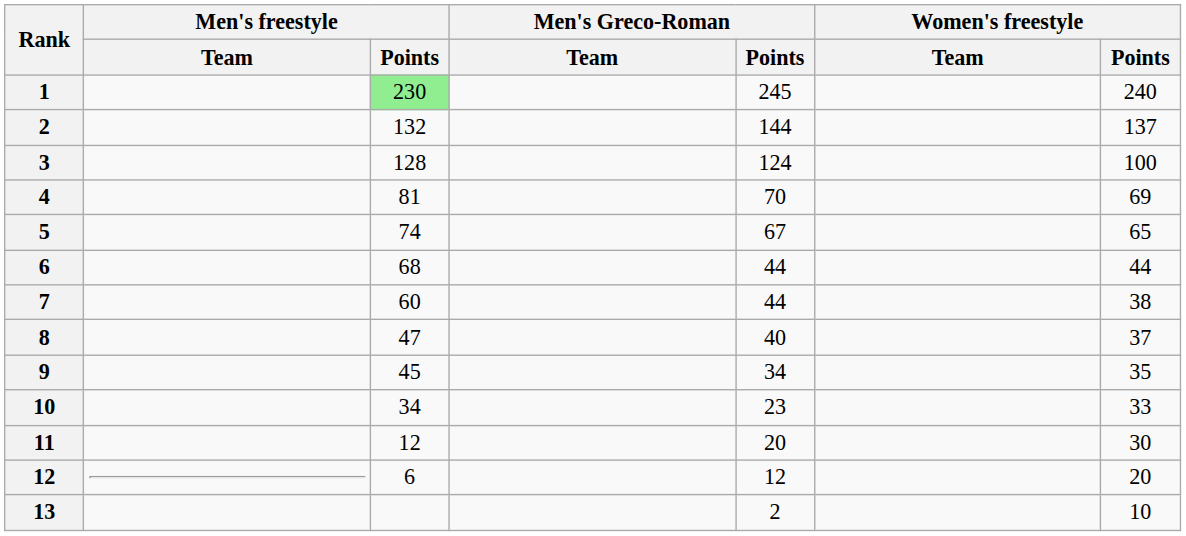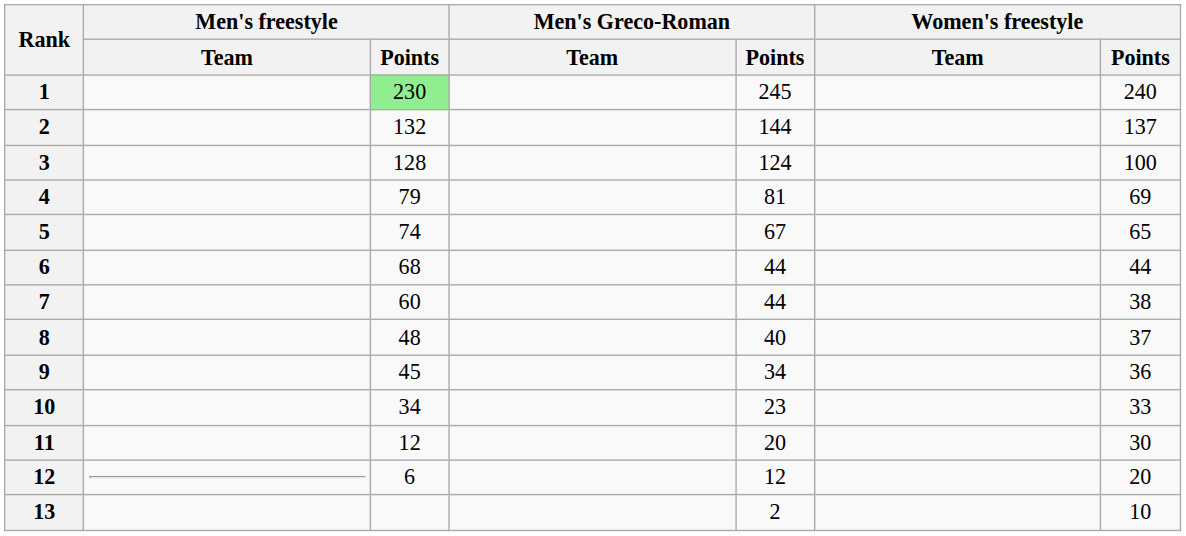4 | Men's freestyle / Points: 81 -> 79
4 | Men's Greco-Roman / Points: 70 -> 81
8 | Men's freestyle / Points: 47 -> 48
9 | Women's freestyle / Points: 35 -> 36
